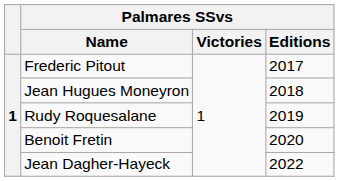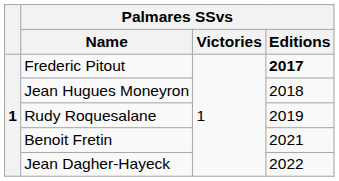Frederic Pitout | Palmares SSvs / Editions: normal -> bold
Benoit Fretin | Palmares SSvs / Editions: 2020 -> 2021
